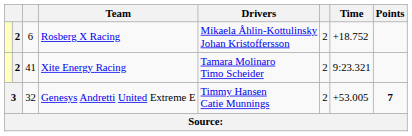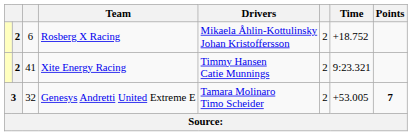Xite Energy Racing | Drivers: Tamara Molinaro Timo Scheider -> Timmy Hansen Catie Munnings
Genesys Andretti United Extreme E | Drivers: Timmy Hansen Catie Munnings -> Tamara Molinaro Timo Scheider
